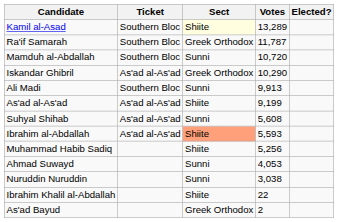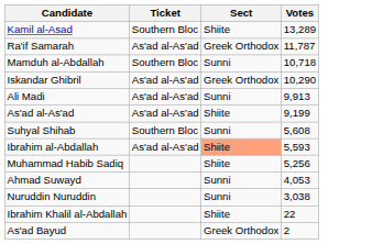- column: Elected?
Kamil al-Asad | Sect: lightyellow background -> no background
Ra'if Samarah | Ticket: Southern Bloc -> As'ad al-As'ad
Mamduh al-Abdallah | Votes: 10,720 -> 10,718
Ali Madi | Ticket: Southern Bloc -> As'ad al-As'ad
Suhyal Shihab | Ticket: As'ad al-As'ad -> Southern Bloc
